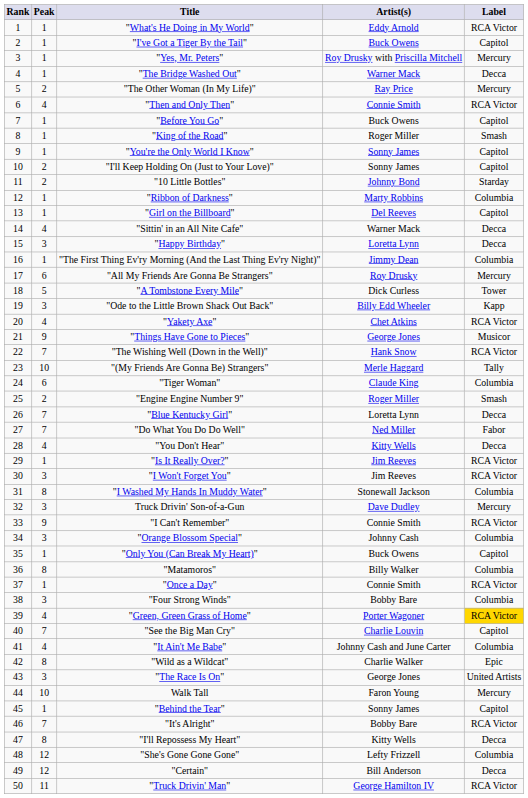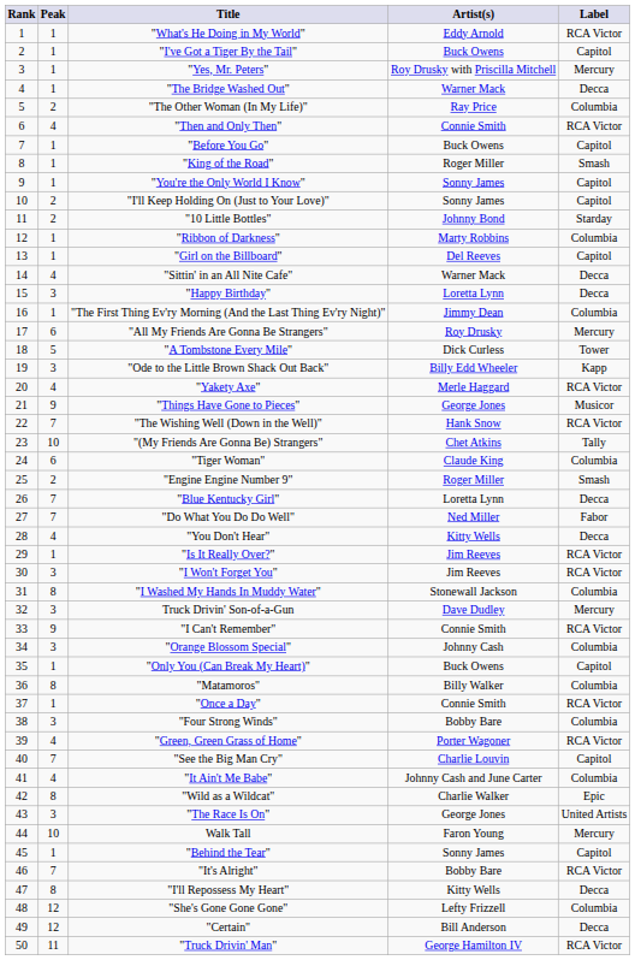"The Other Woman (In My Life)" | Label: Mercury -> Columbia
"Yakety Axe" | Artist(s): Chet Atkins -> Merle Haggard
"(My Friends Are Gonna Be) Strangers" | Artist(s): Merle Haggard -> Chet Atkins
"Green, Green Grass of Home" | Label: gold background -> no background
